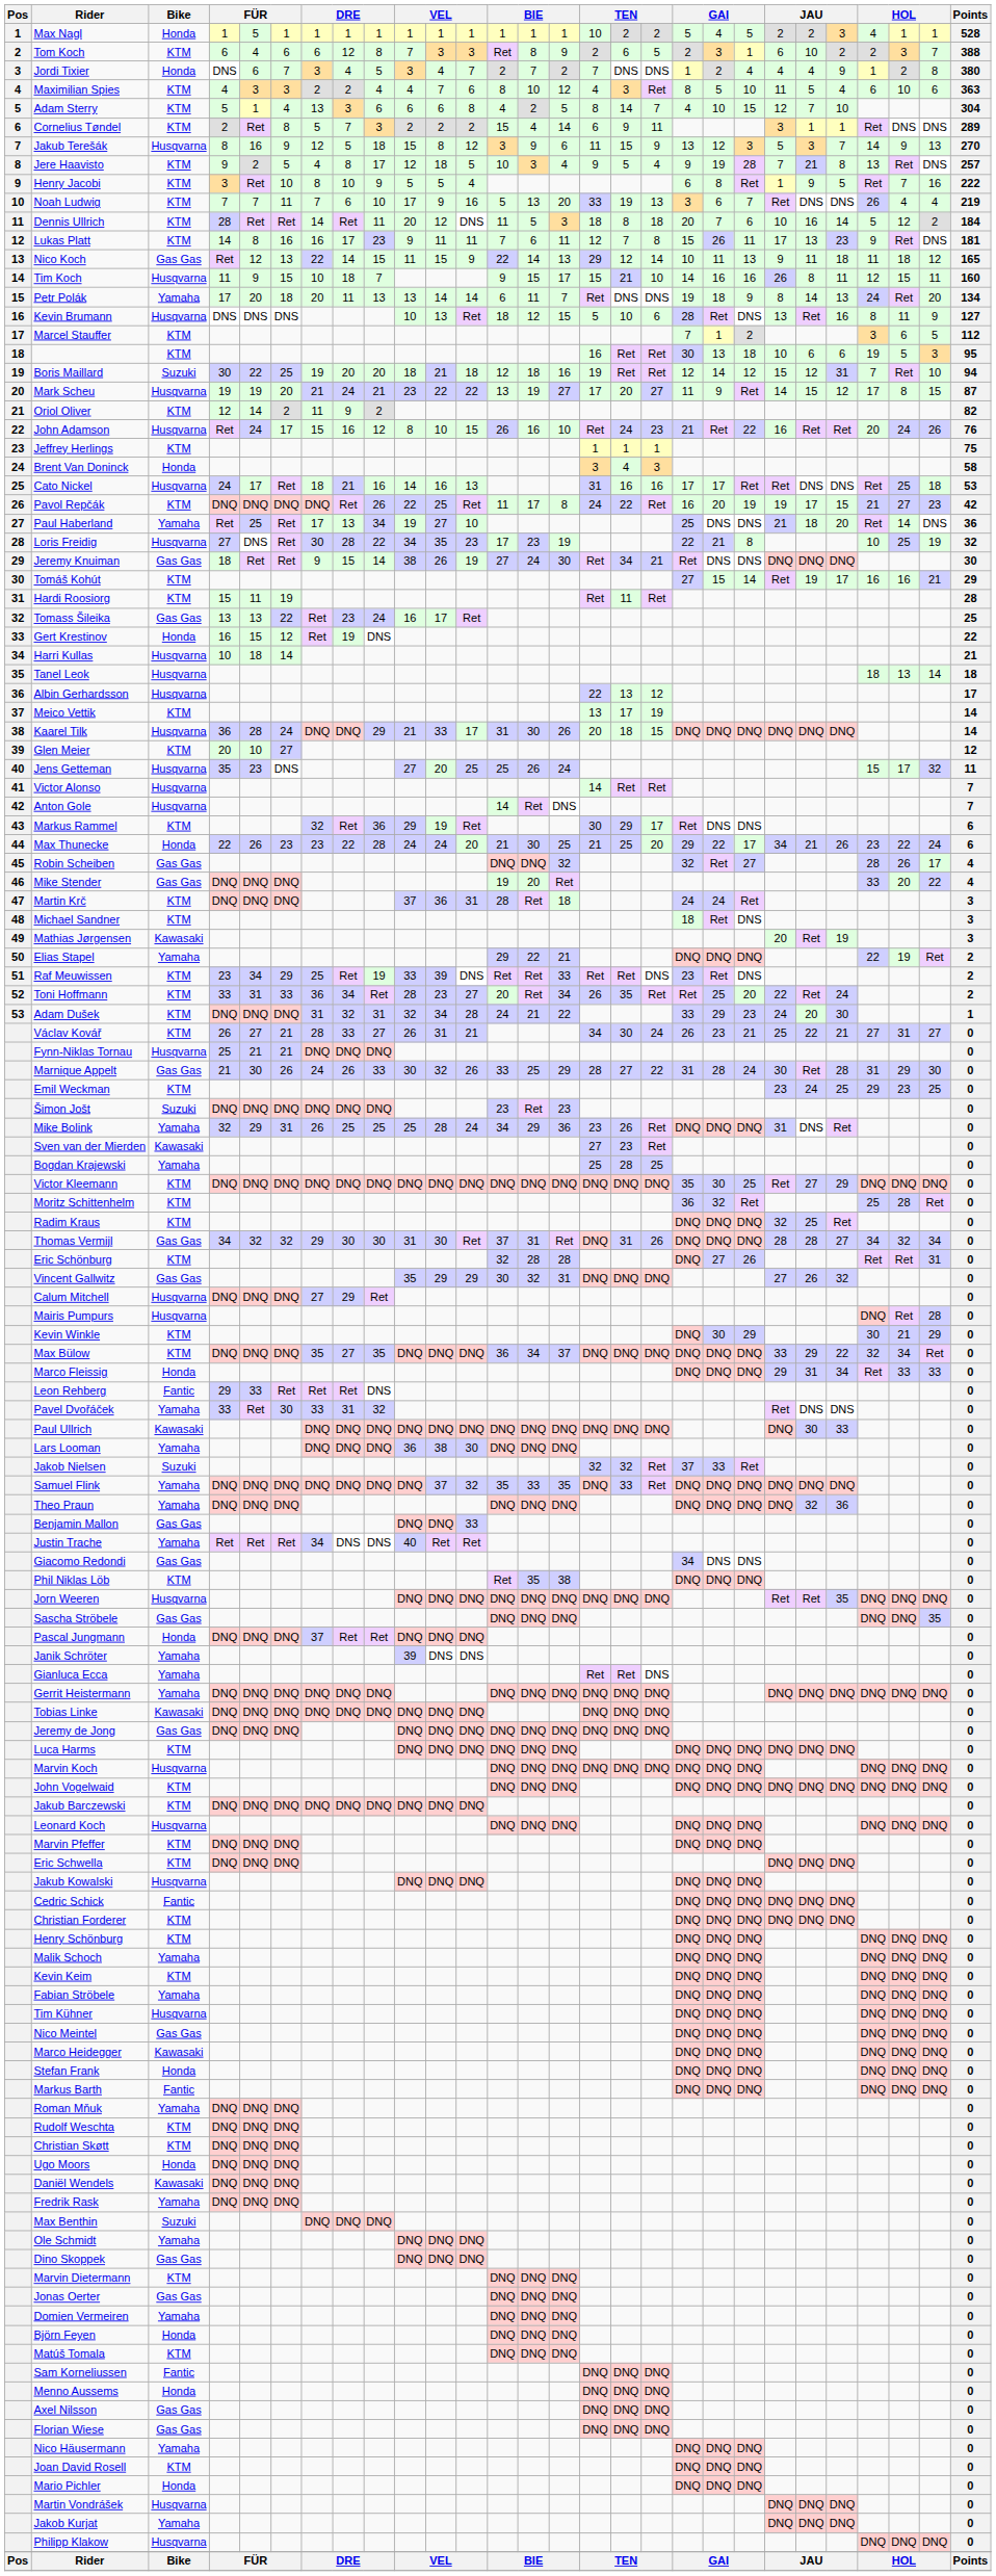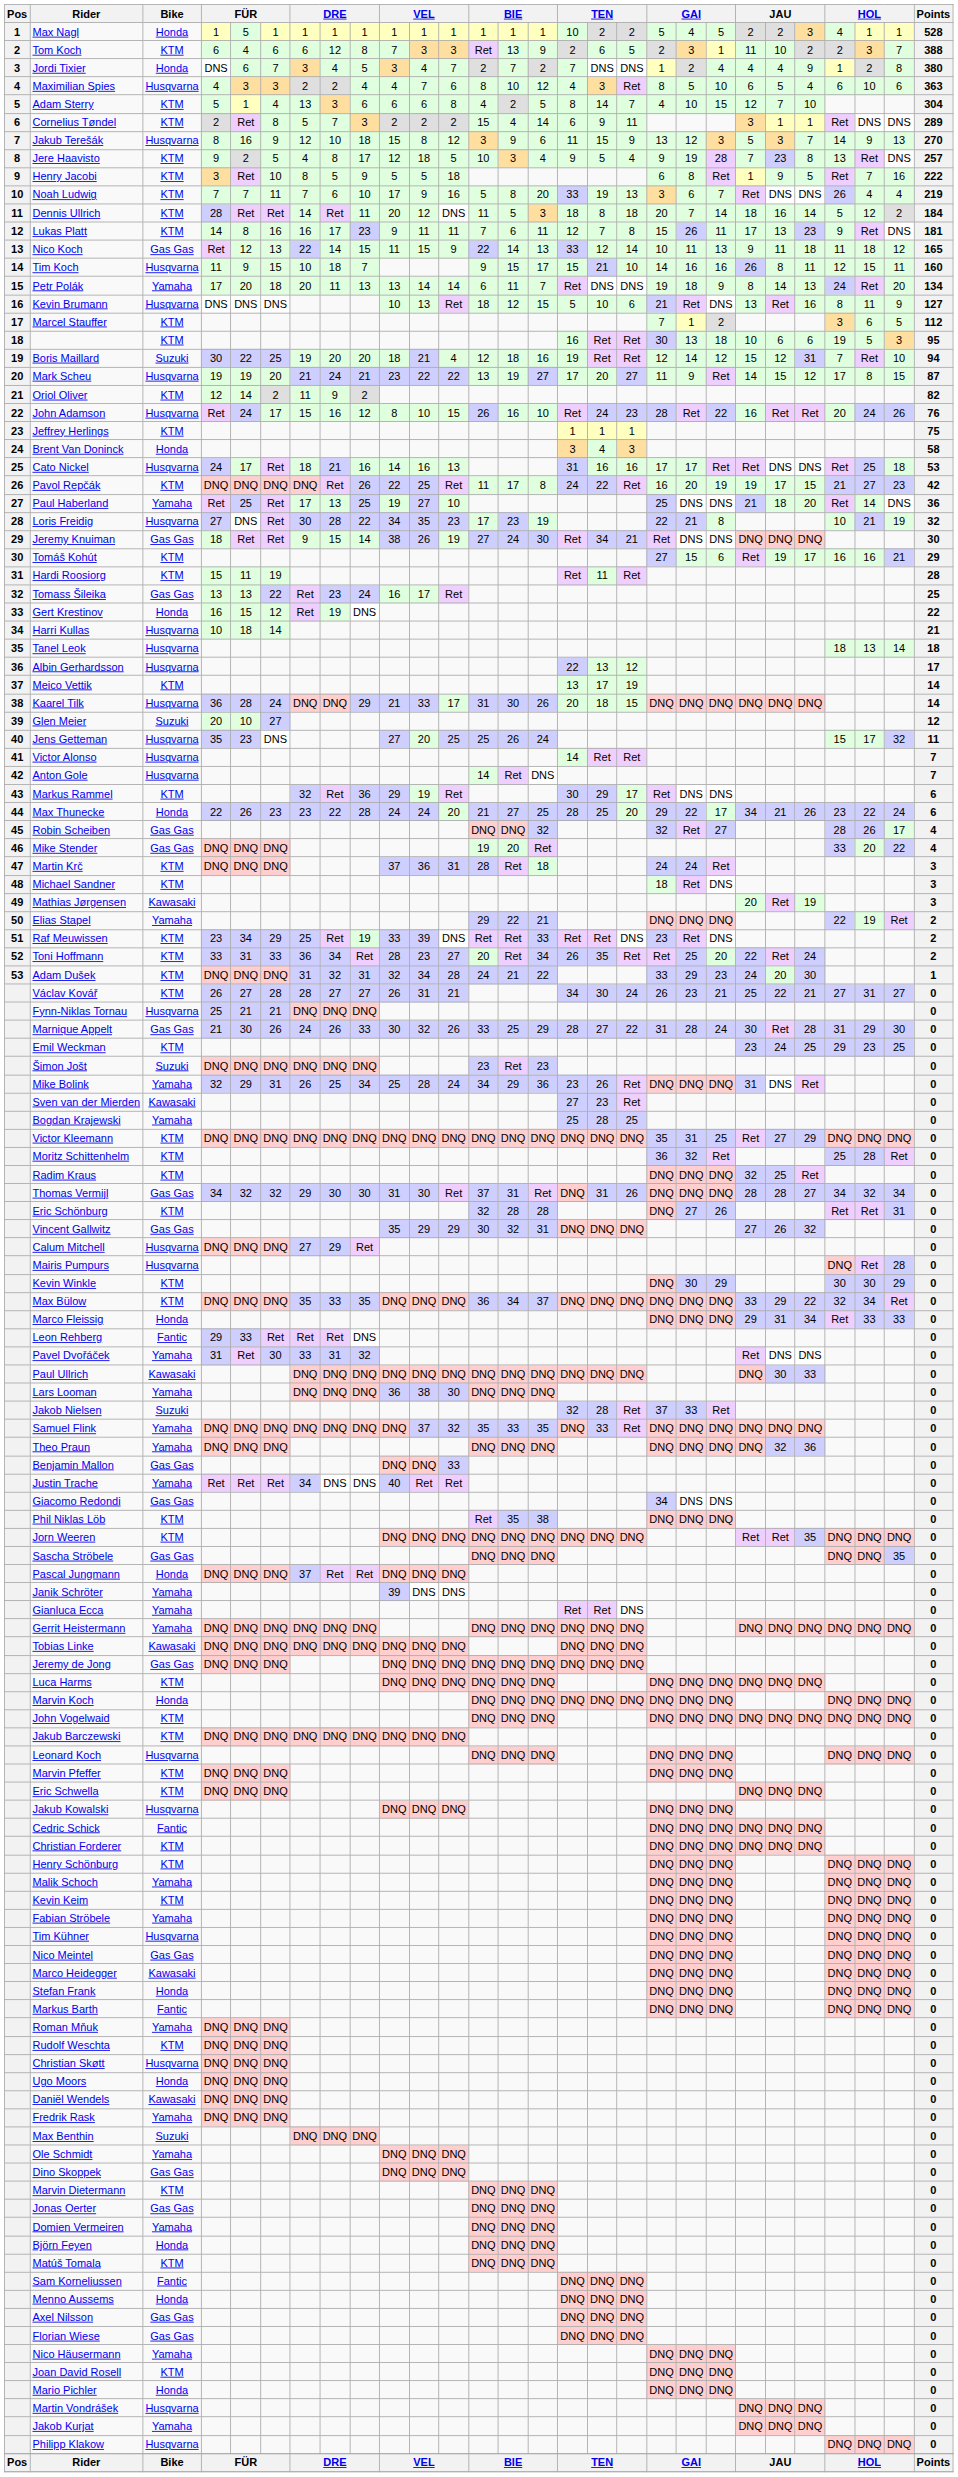Tom Koch | column 14: 8 -> 13
Tom Koch | column 22: 6 -> 11
Maximilian Spies | Bike: KTM -> Husqvarna
Maximilian Spies | column 22: 11 -> 6
Jakub Terešák | column 8: 5 -> 10
Jere Haavisto | column 23: 21 -> 23
Henry Jacobi | column 8: 10 -> 5
Henry Jacobi | column 12: 4 -> 18
Noah Ludwig | column 14: 13 -> 8
Dennis Ullrich | column 21: 6 -> 14
Dennis Ullrich | column 22: 10 -> 18
Nico Koch | column 16: 29 -> 33
Kevin Brumann | column 19: 28 -> 21
Boris Maillard | column 12: 18 -> 4
John Adamson | column 19: 21 -> 28
Paul Haberland | column 9: 34 -> 25
Loris Freidig | column 26: 25 -> 21
Tomáš Kohút | column 21: 14 -> 6
Glen Meier | Bike: KTM -> Suzuki
Max Thunecke | column 14: 30 -> 27
Max Thunecke | column 16: 21 -> 28
Václav Kovář | column 6: 21 -> 28
Václav Kovář | column 8: 33 -> 27
Mike Bolink | column 9: 25 -> 34
Victor Kleemann | column 20: 30 -> 31
Kevin Winkle | column 26: 21 -> 30
Max Bülow | column 8: 27 -> 33
Pavel Dvořáček | column 4: 33 -> 31
Jakob Nielsen | column 17: 32 -> 28
Jorn Weeren | Bike: Husqvarna -> KTM
Marvin Koch | Bike: Husqvarna -> Honda
Christian Skøtt | Bike: KTM -> Husqvarna
